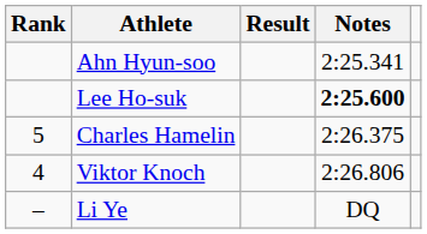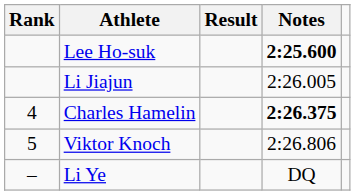- row: Ahn Hyun-soo | 2:25.341
+ row: Li Jiajun | 2:26.005
Charles Hamelin | Rank: 5 -> 4
Charles Hamelin | Notes: normal -> bold
Viktor Knoch | Rank: 4 -> 5
